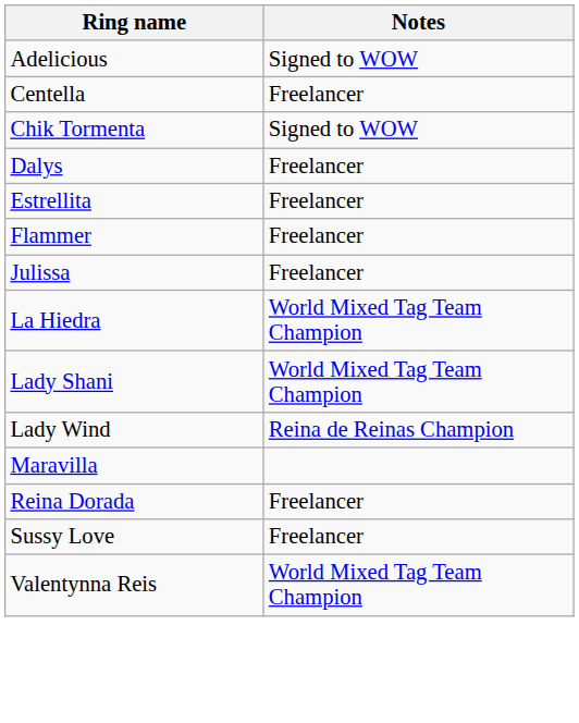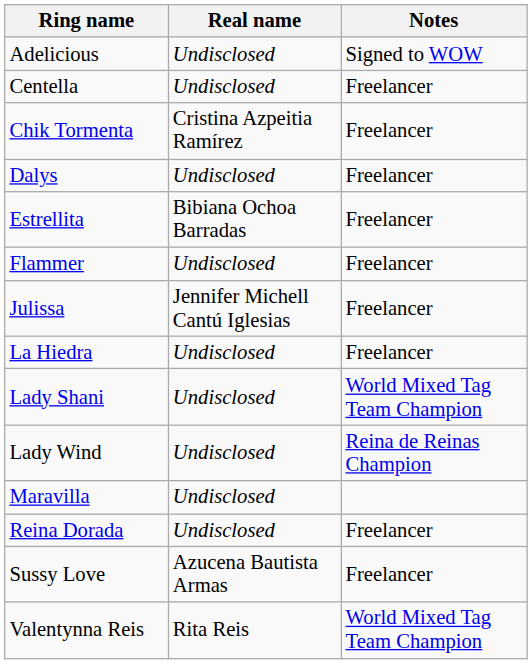+ column: Real name | Undisclosed | Undisclosed | Cristina Azpeitia Ramírez | Undisclosed | Bibiana Ochoa Barradas | Undisclosed | Jennifer Michell Cantú Iglesias | Undisclosed | Undisclosed | Undisclosed | Undisclosed | Undisclosed | Azucena Bautista Armas | Rita Reis
Chik Tormenta | Notes: Signed to WOW -> Freelancer
La Hiedra | Notes: World Mixed Tag Team Champion -> Freelancer
